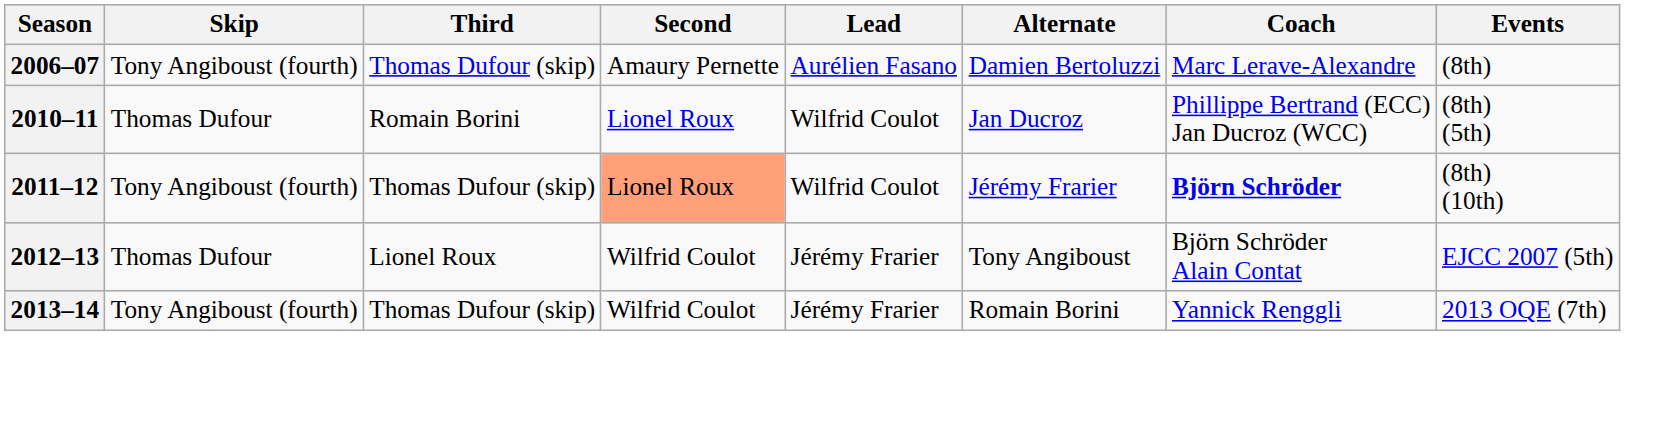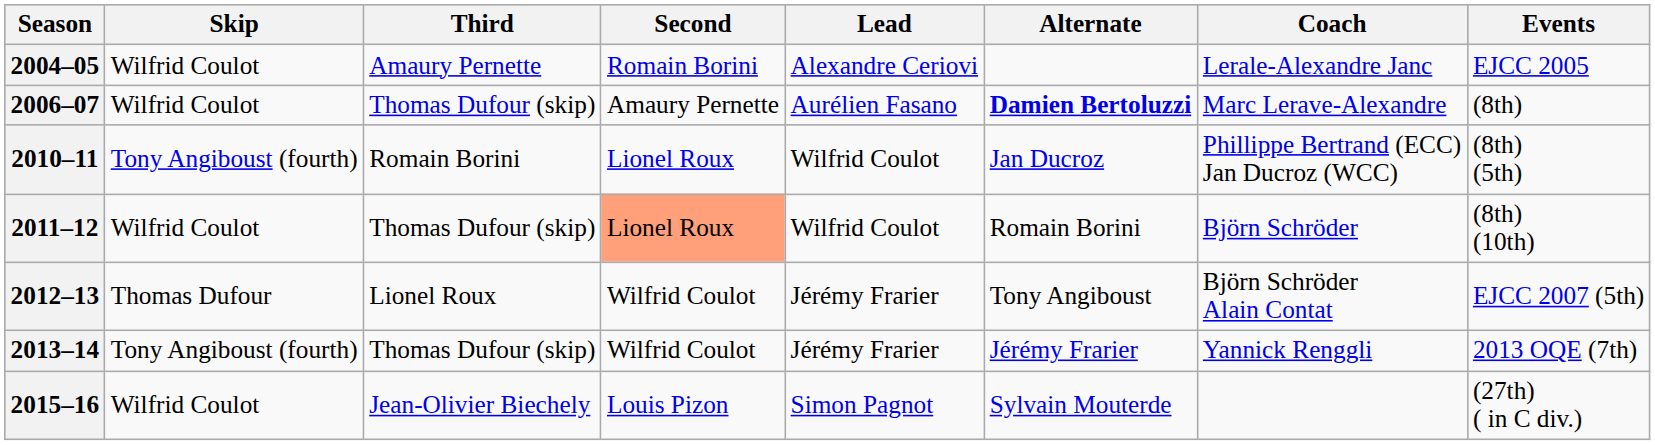+ row: 2004–05 | Wilfrid Coulot | Amaury Pernette | Romain Borini | Alexandre Ceriovi | Lerale-Alexandre Janc | EJCC 2005
2006–07 | Skip: Tony Angiboust (fourth) -> Wilfrid Coulot
2006–07 | Alternate: normal -> bold
2010–11 | Skip: Thomas Dufour -> Tony Angiboust (fourth)
2011–12 | Skip: Tony Angiboust (fourth) -> Wilfrid Coulot
2011–12 | Alternate: Jérémy Frarier -> Romain Borini
2011–12 | Coach: bold -> normal
2013–14 | Alternate: Romain Borini -> Jérémy Frarier
+ row: 2015–16 | Wilfrid Coulot | Jean-Olivier Biechely | Louis Pizon | Simon Pagnot | Sylvain Mouterde | (27th) ( in C div.)
